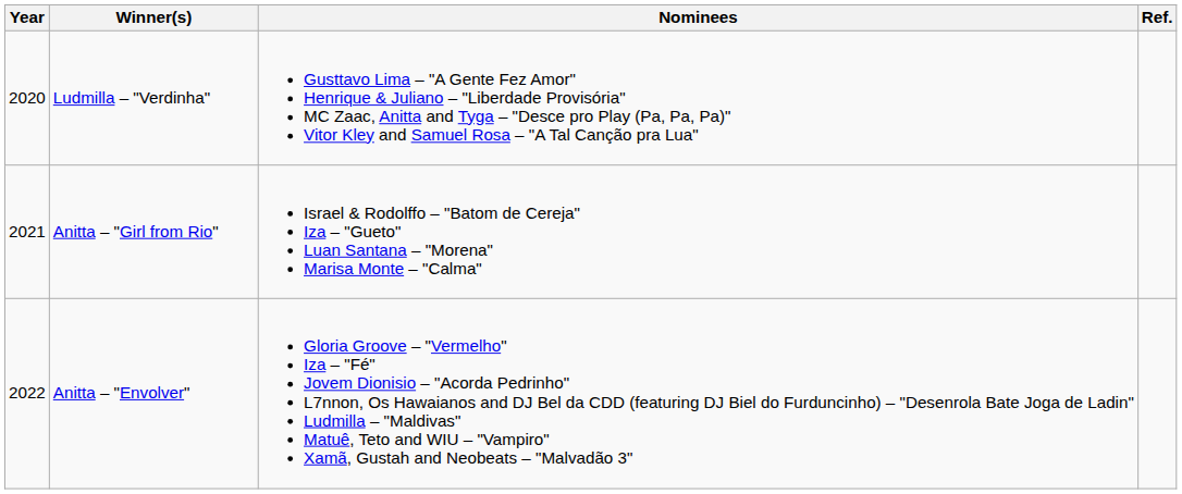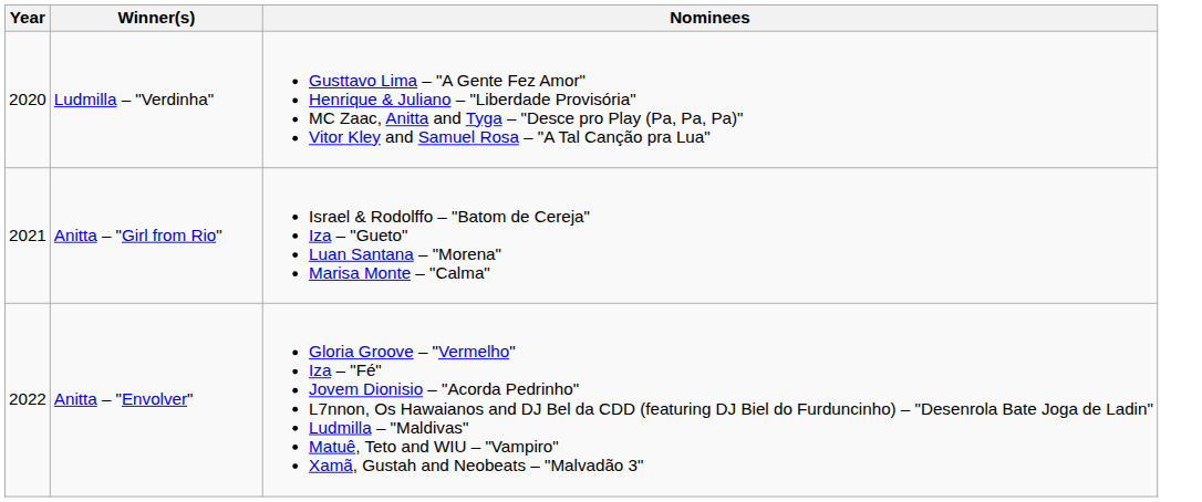- column: Ref.
